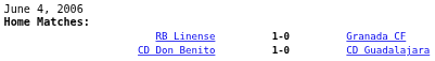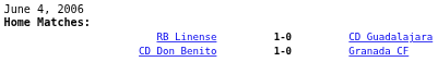RB Linense | column 3: Granada CF -> CD Guadalajara
CD Don Benito | column 3: CD Guadalajara -> Granada CF
